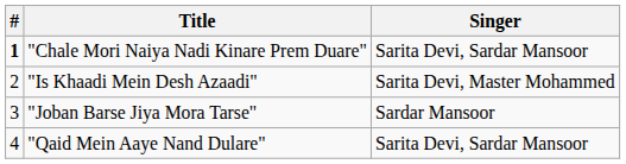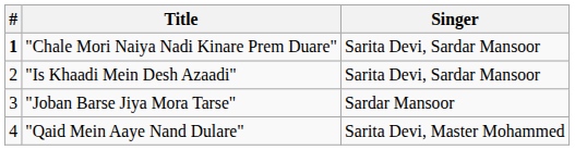"Is Khaadi Mein Desh Azaadi" | Singer: Sarita Devi, Master Mohammed -> Sarita Devi, Sardar Mansoor
"Qaid Mein Aaye Nand Dulare" | Singer: Sarita Devi, Sardar Mansoor -> Sarita Devi, Master Mohammed
